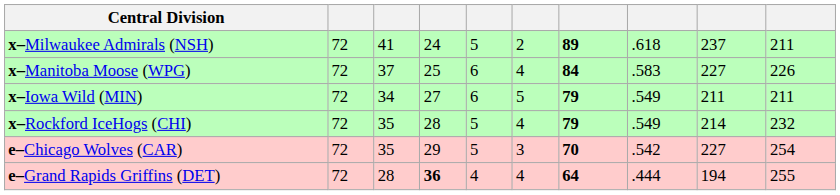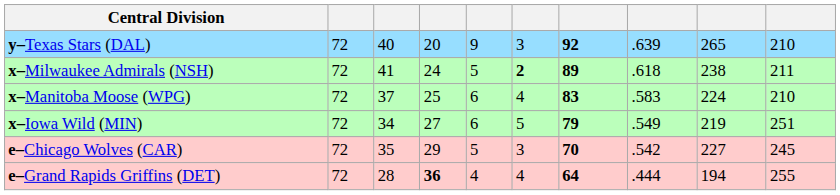+ row: y–Texas Stars (DAL) | 72 | 40 | 20 | 9 | 3 | 92 | .639 | 265 | 210
x–Milwaukee Admirals (NSH) | column 6: normal -> bold
x–Milwaukee Admirals (NSH) | column 9: 237 -> 238
x–Manitoba Moose (WPG) | column 7: 84 -> 83
x–Manitoba Moose (WPG) | column 9: 227 -> 224
x–Manitoba Moose (WPG) | column 10: 226 -> 210
x–Iowa Wild (MIN) | column 9: 211 -> 219
x–Iowa Wild (MIN) | column 10: 211 -> 251
- row: x–Rockford IceHogs (CHI) | 72 | 35 | 28 | 5 | 4 | 79 | .549 | 214 | 232
e–Chicago Wolves (CAR) | column 10: 254 -> 245
